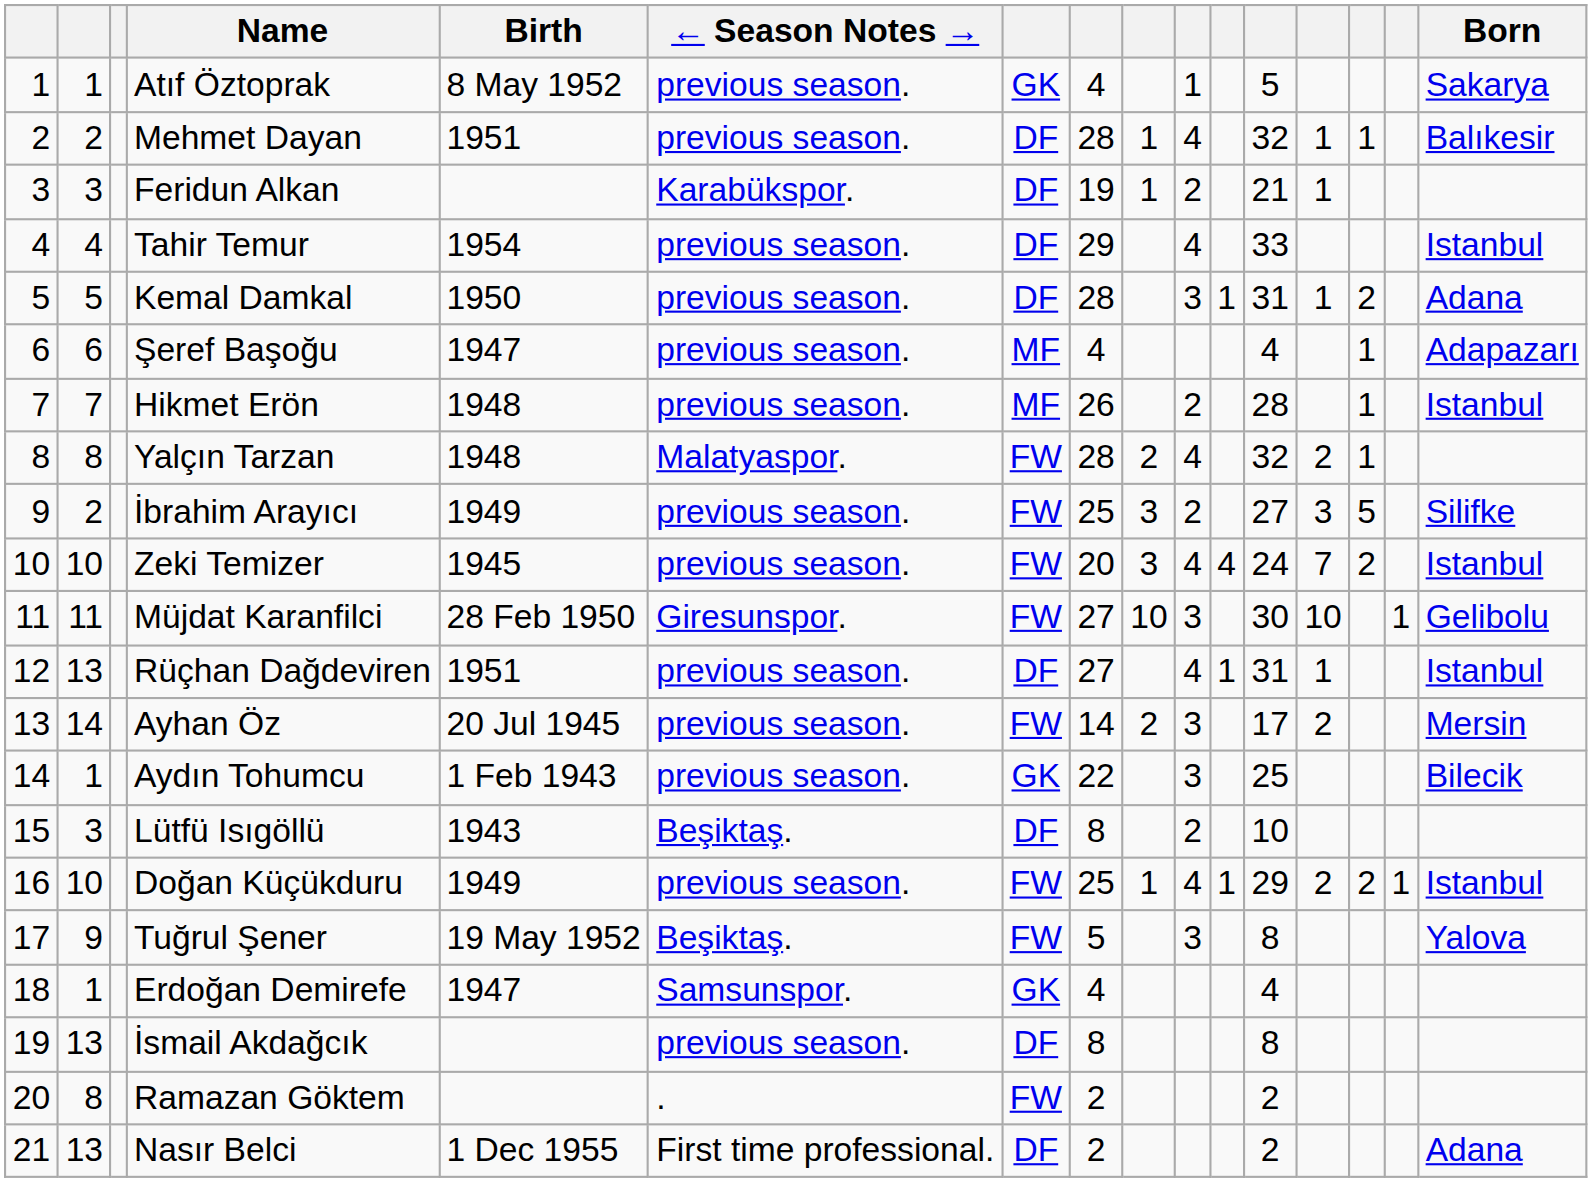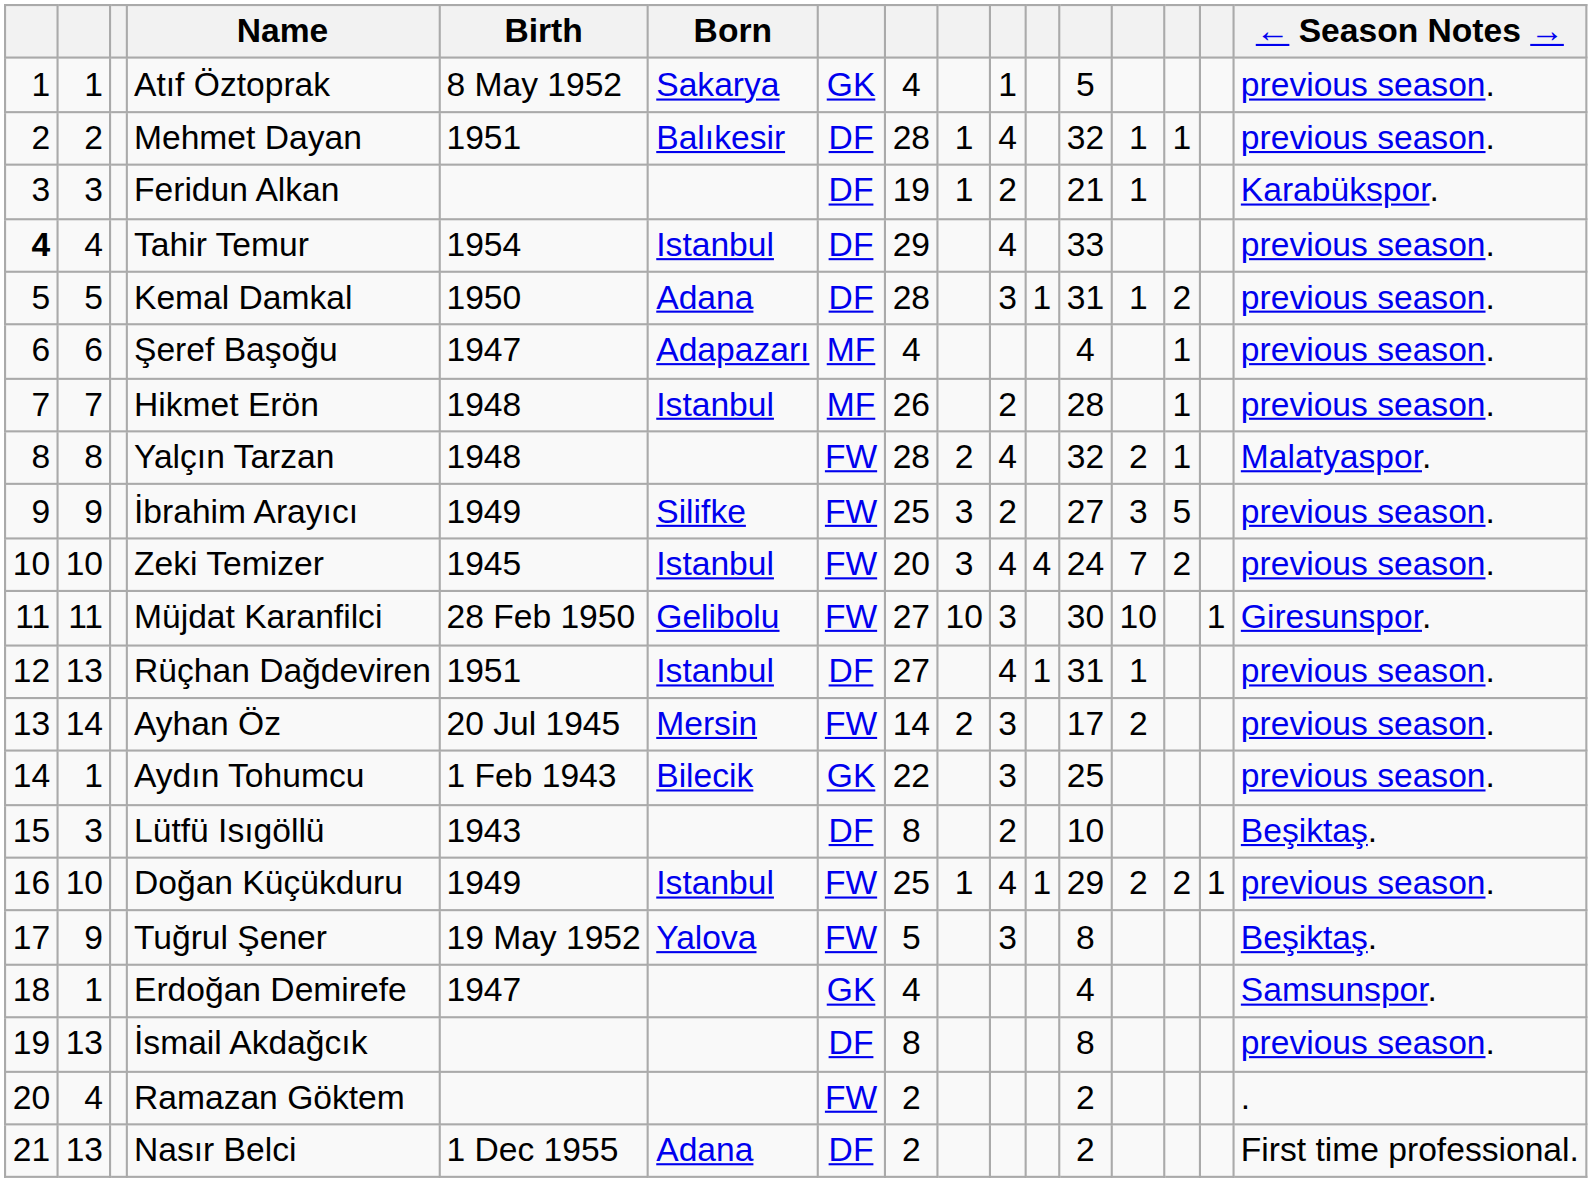columns swapped: Born <-> ← Season Notes →
Tahir Temur | column 1: normal -> bold
İbrahim Arayıcı | column 2: 2 -> 9
Ramazan Göktem | column 2: 8 -> 4
